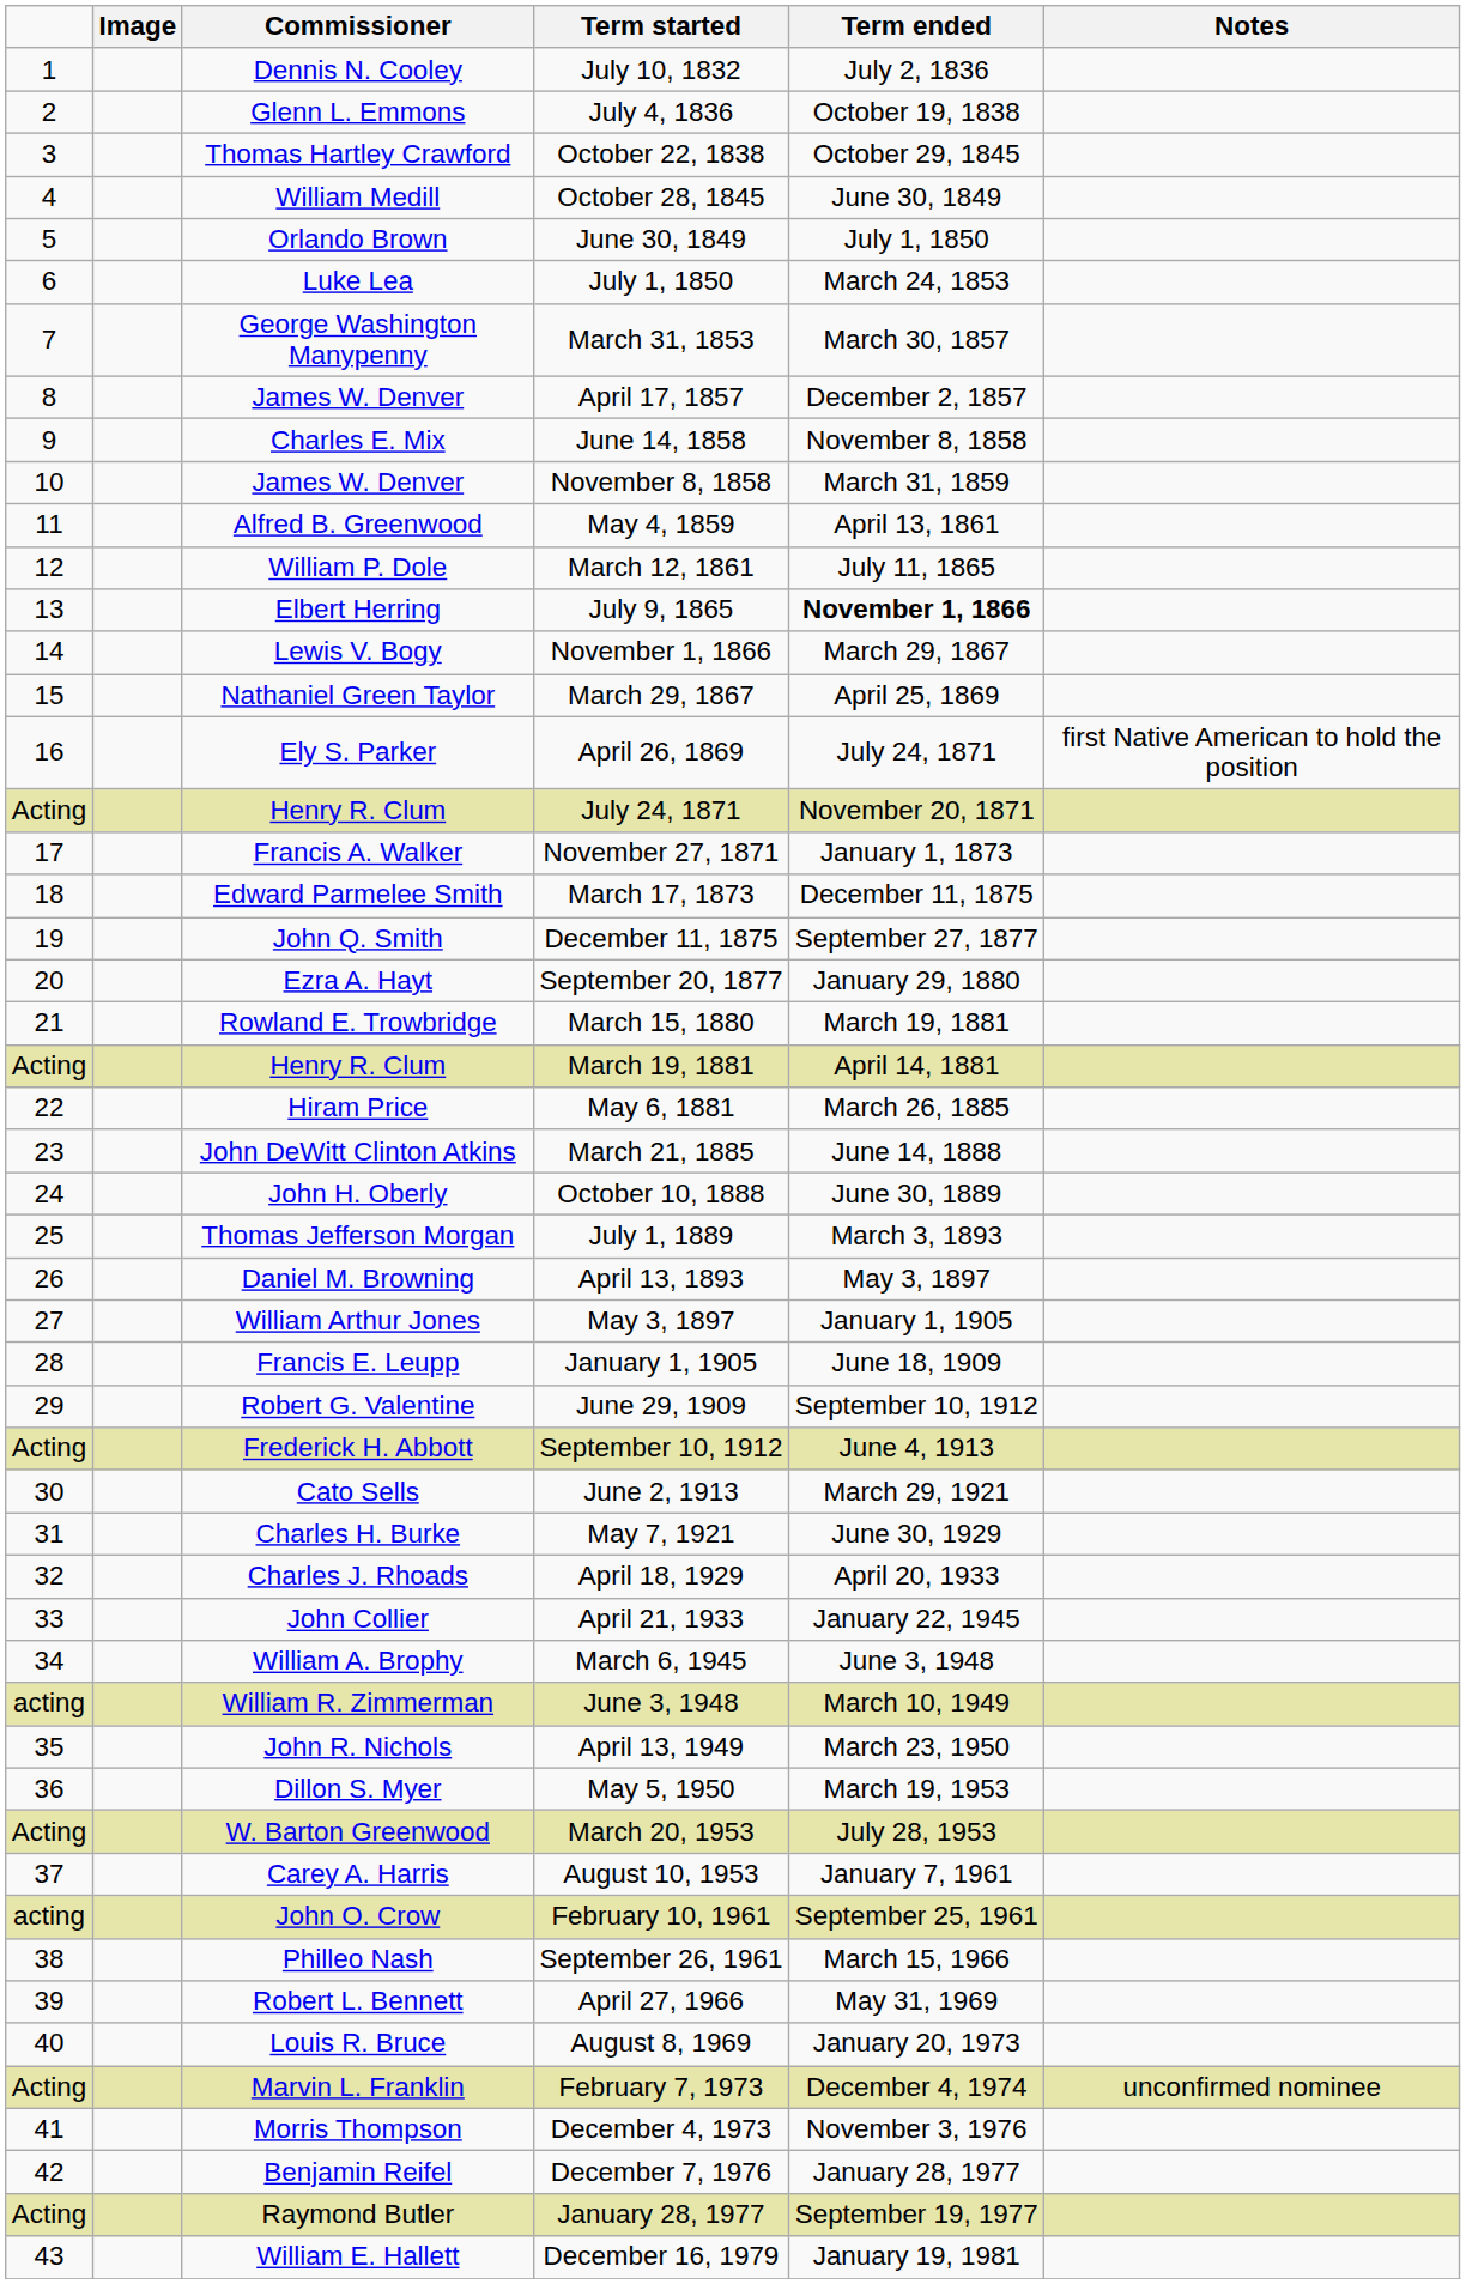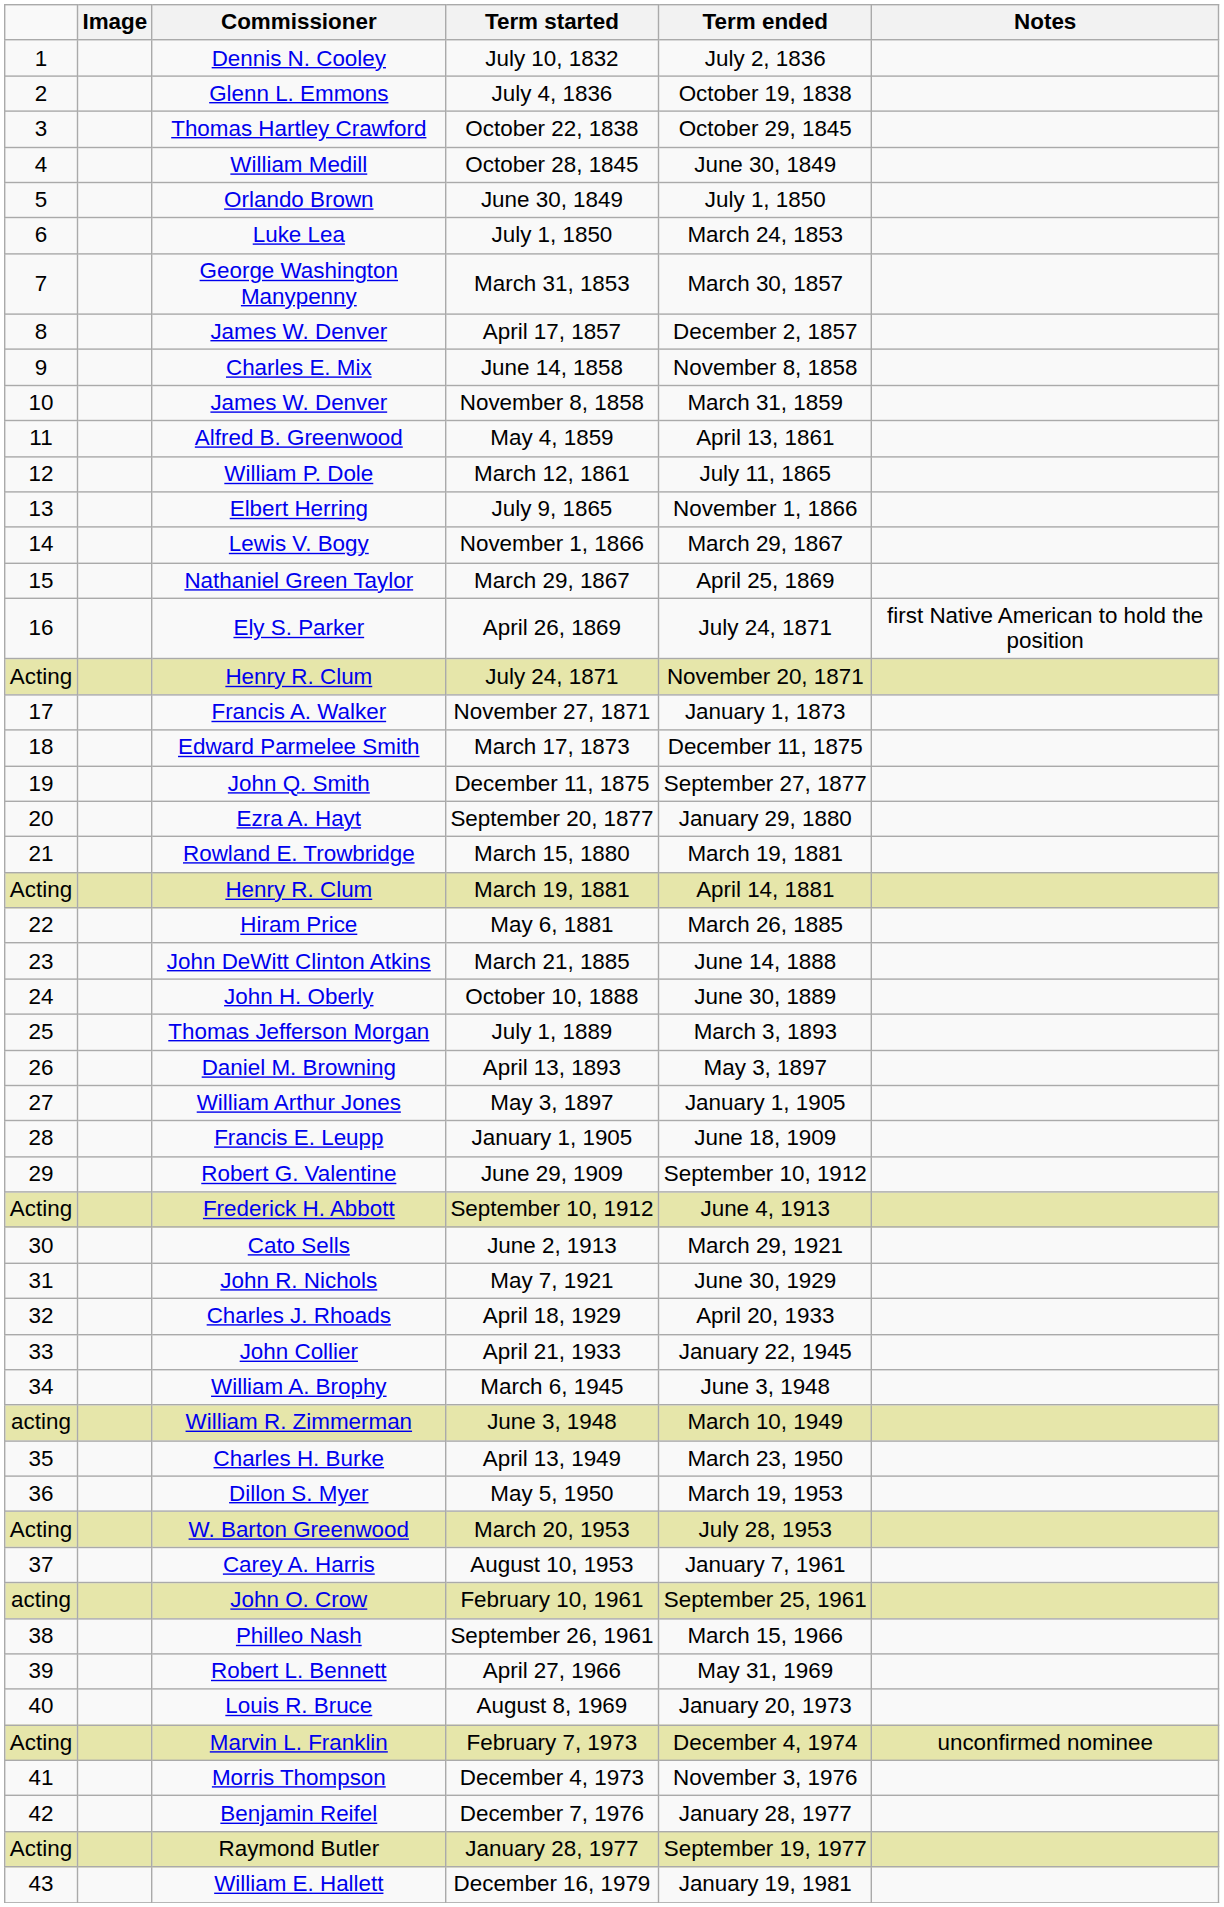July 9, 1865 | Term ended: bold -> normal
May 7, 1921 | Commissioner: Charles H. Burke -> John R. Nichols
April 13, 1949 | Commissioner: John R. Nichols -> Charles H. Burke
